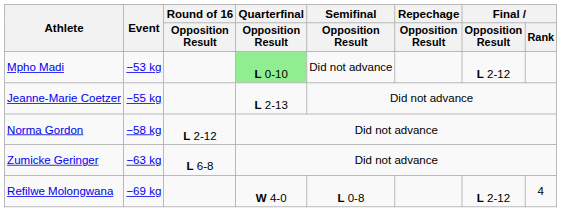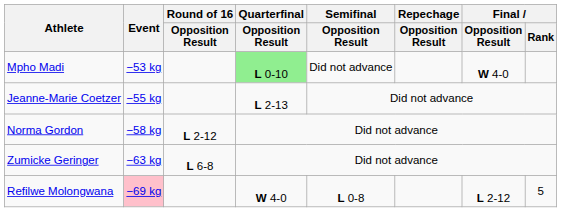Mpho Madi | Final / Opposition Result: L 2-12 -> W 4-0
Refilwe Molongwana | Event: no background -> pink background
Refilwe Molongwana | Final / Rank: 4 -> 5
